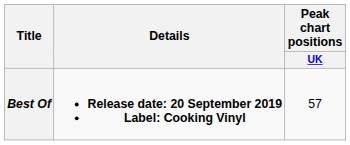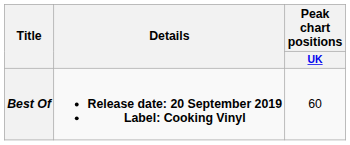Best Of | Peak chart positions / UK: 57 -> 60
